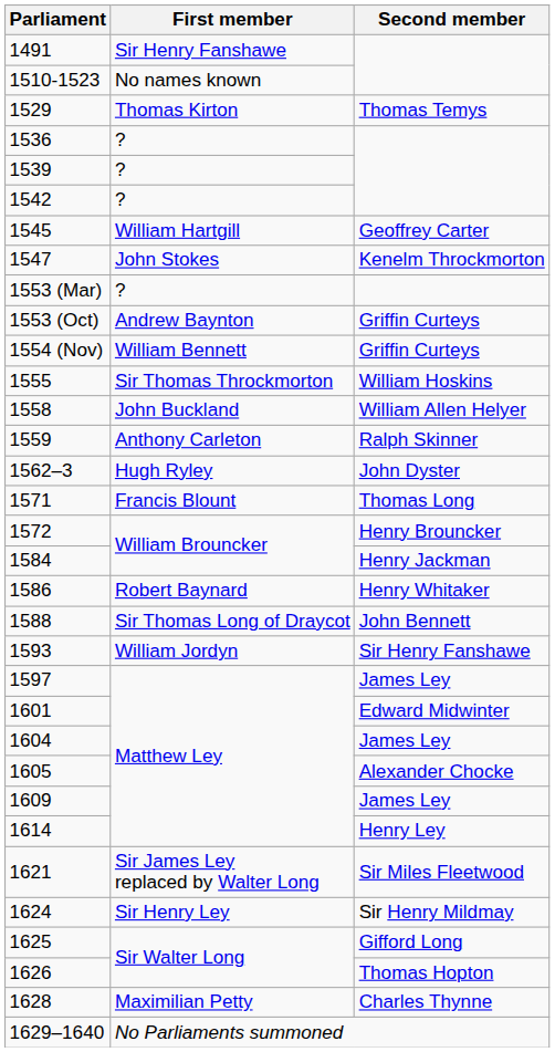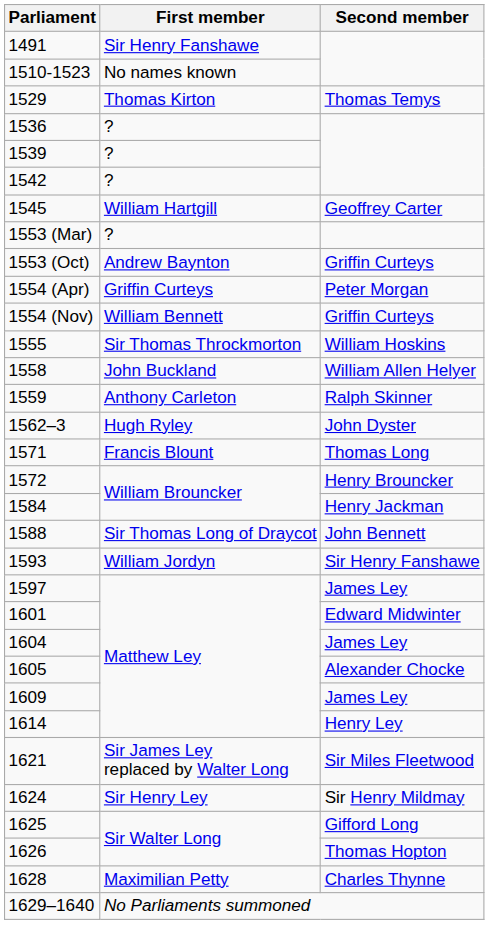- row: 1547 | John Stokes | Kenelm Throckmorton
+ row: 1554 (Apr) | Griffin Curteys | Peter Morgan
- row: 1586 | Robert Baynard | Henry Whitaker
